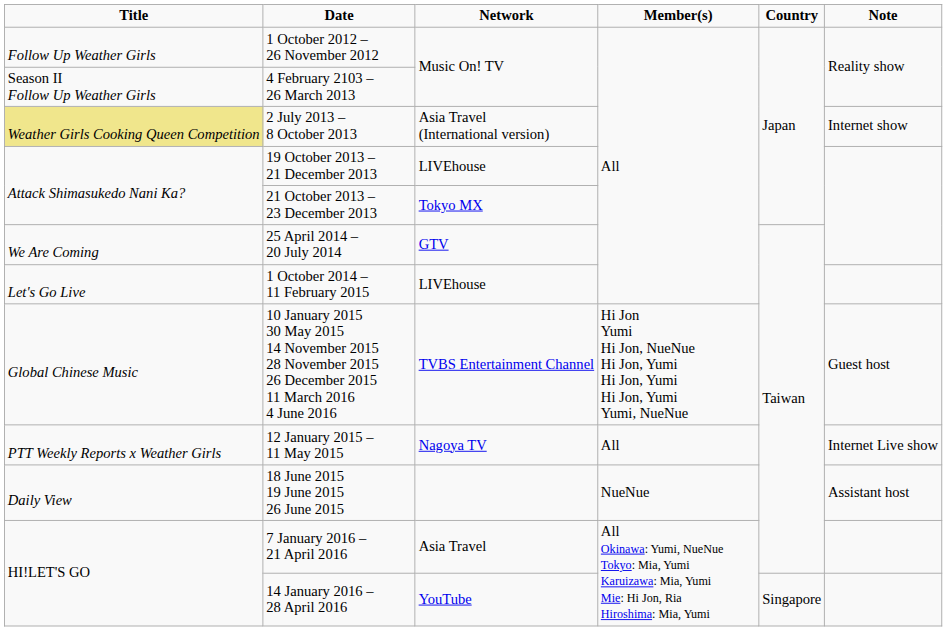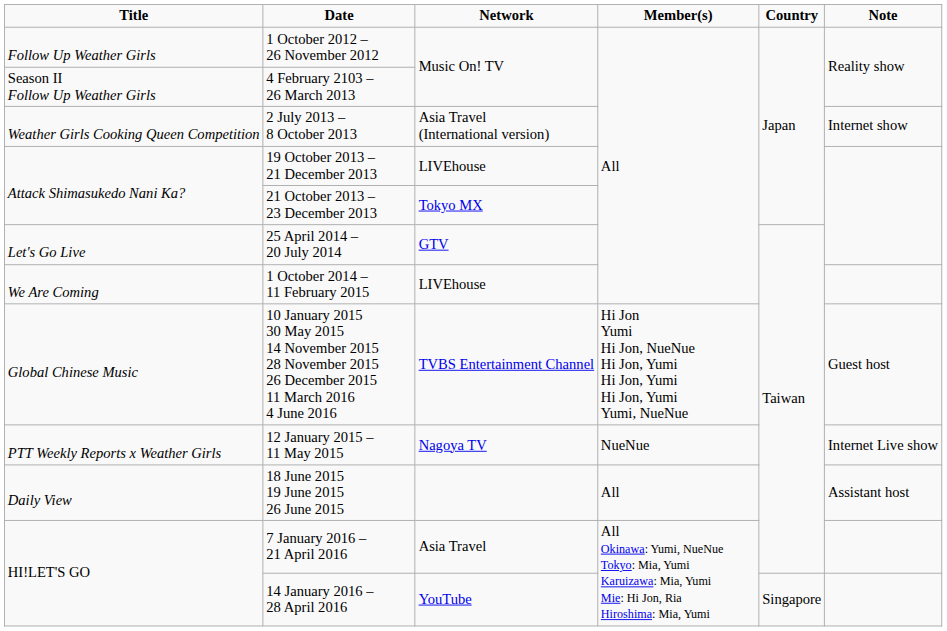2 July 2013 – 8 October 2013 | column 1: khaki background -> no background
25 April 2014 – 20 July 2014 | column 1: We Are Coming -> Let's Go Live
1 October 2014 – 11 February 2015 | column 1: Let's Go Live -> We Are Coming
12 January 2015 – 11 May 2015 | column 4: All -> NueNue
18 June 2015 19 June 2015 26 June 2015 | column 4: NueNue -> All
